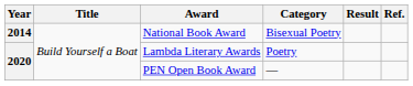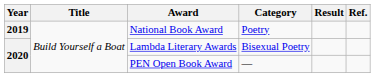National Book Award | Year: 2014 -> 2019
National Book Award | Category: Bisexual Poetry -> Poetry
Lambda Literary Awards | Category: Poetry -> Bisexual Poetry
